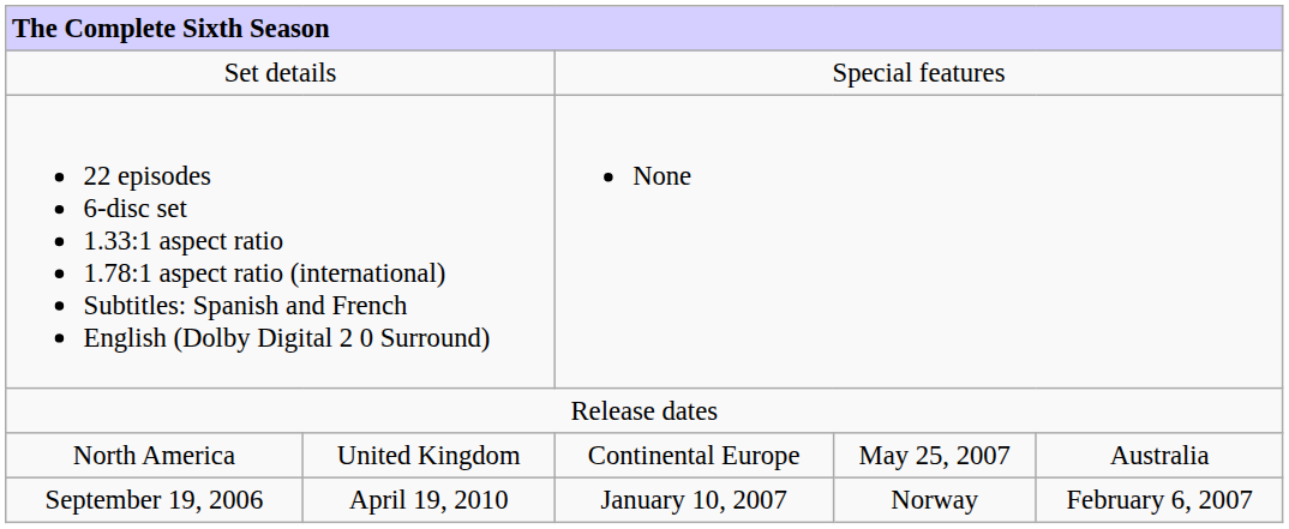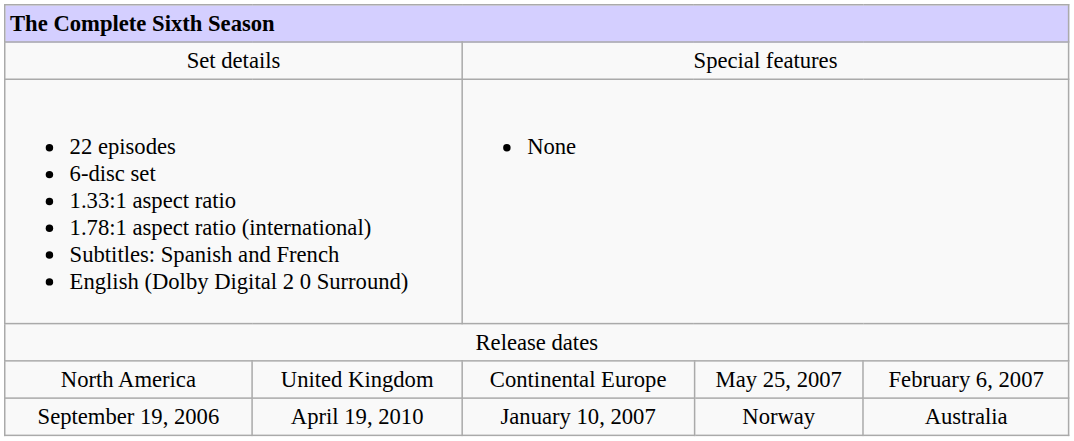North America | column 5: Australia -> February 6, 2007
September 19, 2006 | column 5: February 6, 2007 -> Australia
